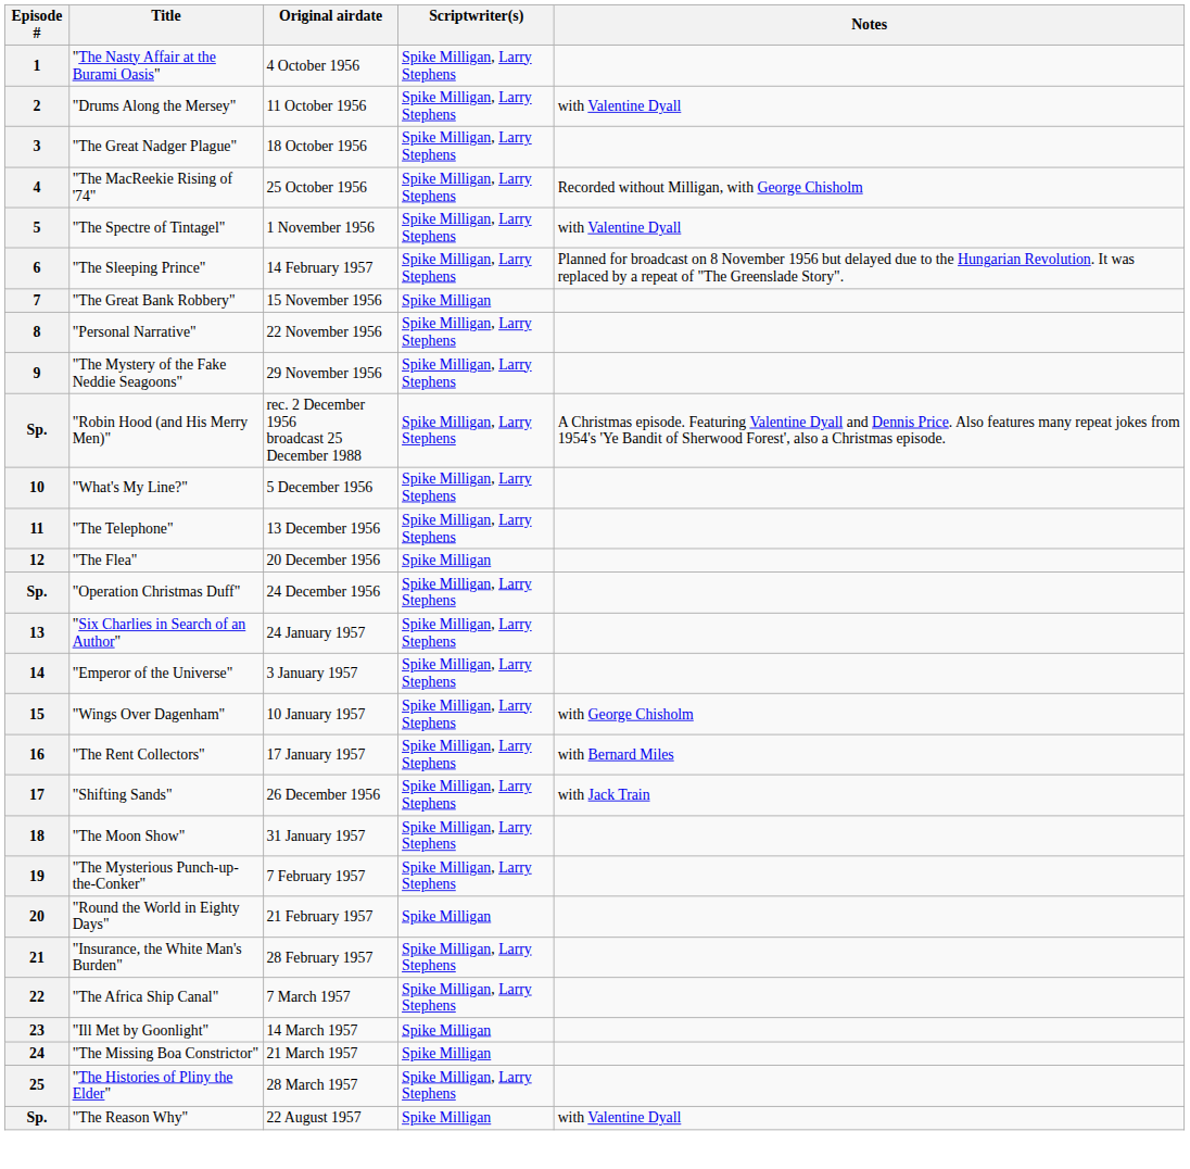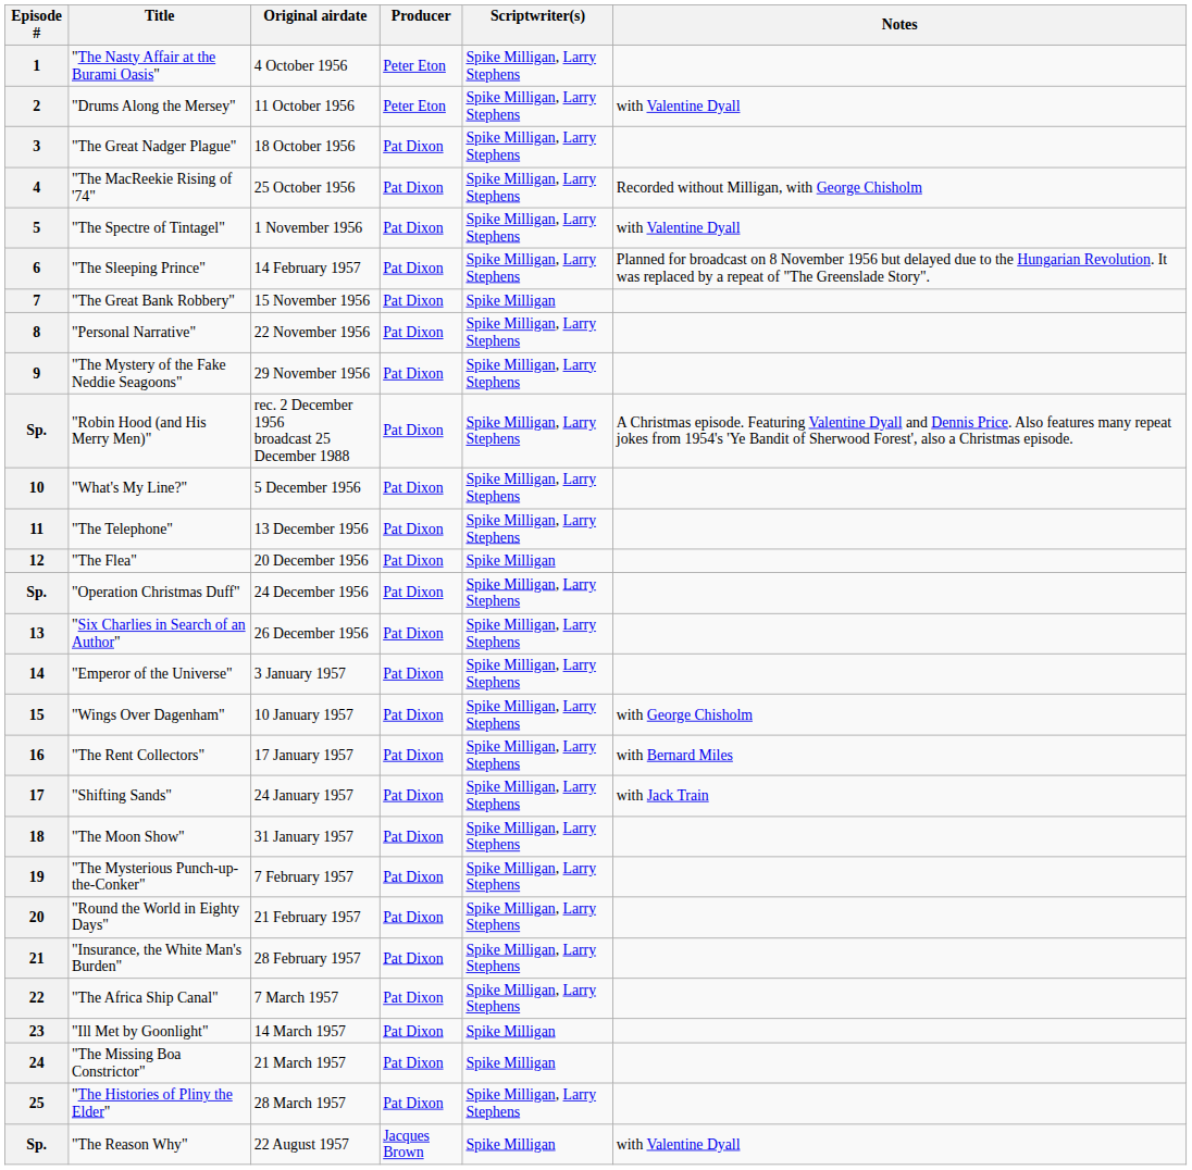+ column: Producer | Peter Eton | Peter Eton | Pat Dixon | Pat Dixon | Pat Dixon | Pat Dixon | Pat Dixon | Pat Dixon | Pat Dixon | Pat Dixon | Pat Dixon | Pat Dixon | Pat Dixon | Pat Dixon | Pat Dixon | Pat Dixon | Pat Dixon | Pat Dixon | Pat Dixon | Pat Dixon | Pat Dixon | Pat Dixon | Pat Dixon | Pat Dixon | Pat Dixon | Pat Dixon | Pat Dixon | Jacques Brown
13 | Original airdate: 24 January 1957 -> 26 December 1956
17 | Original airdate: 26 December 1956 -> 24 January 1957
20 | Scriptwriter(s): Spike Milligan -> Spike Milligan, Larry Stephens
